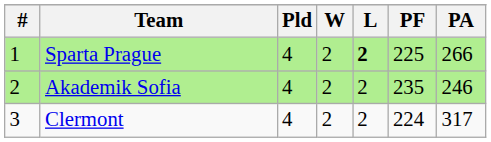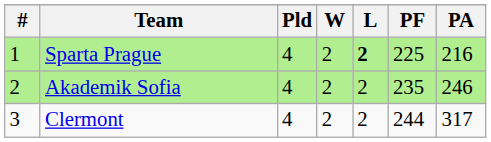Sparta Prague | PA: 266 -> 216
Clermont | PF: 224 -> 244
